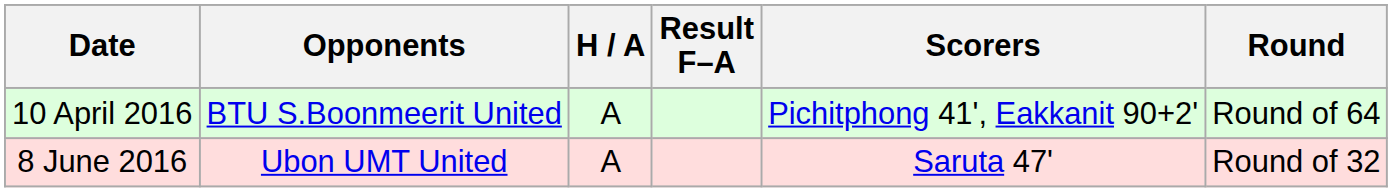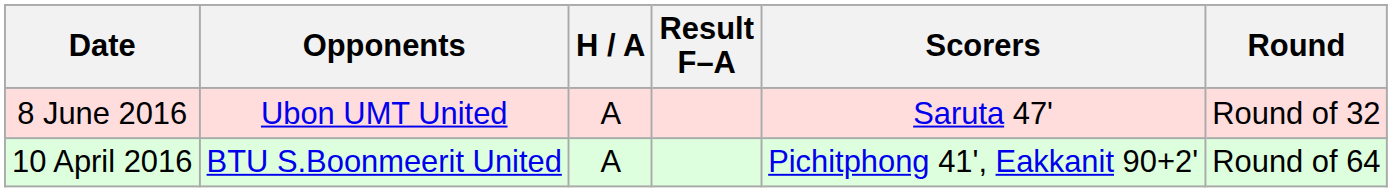rows swapped: 10 April 2016 <-> 8 June 2016
